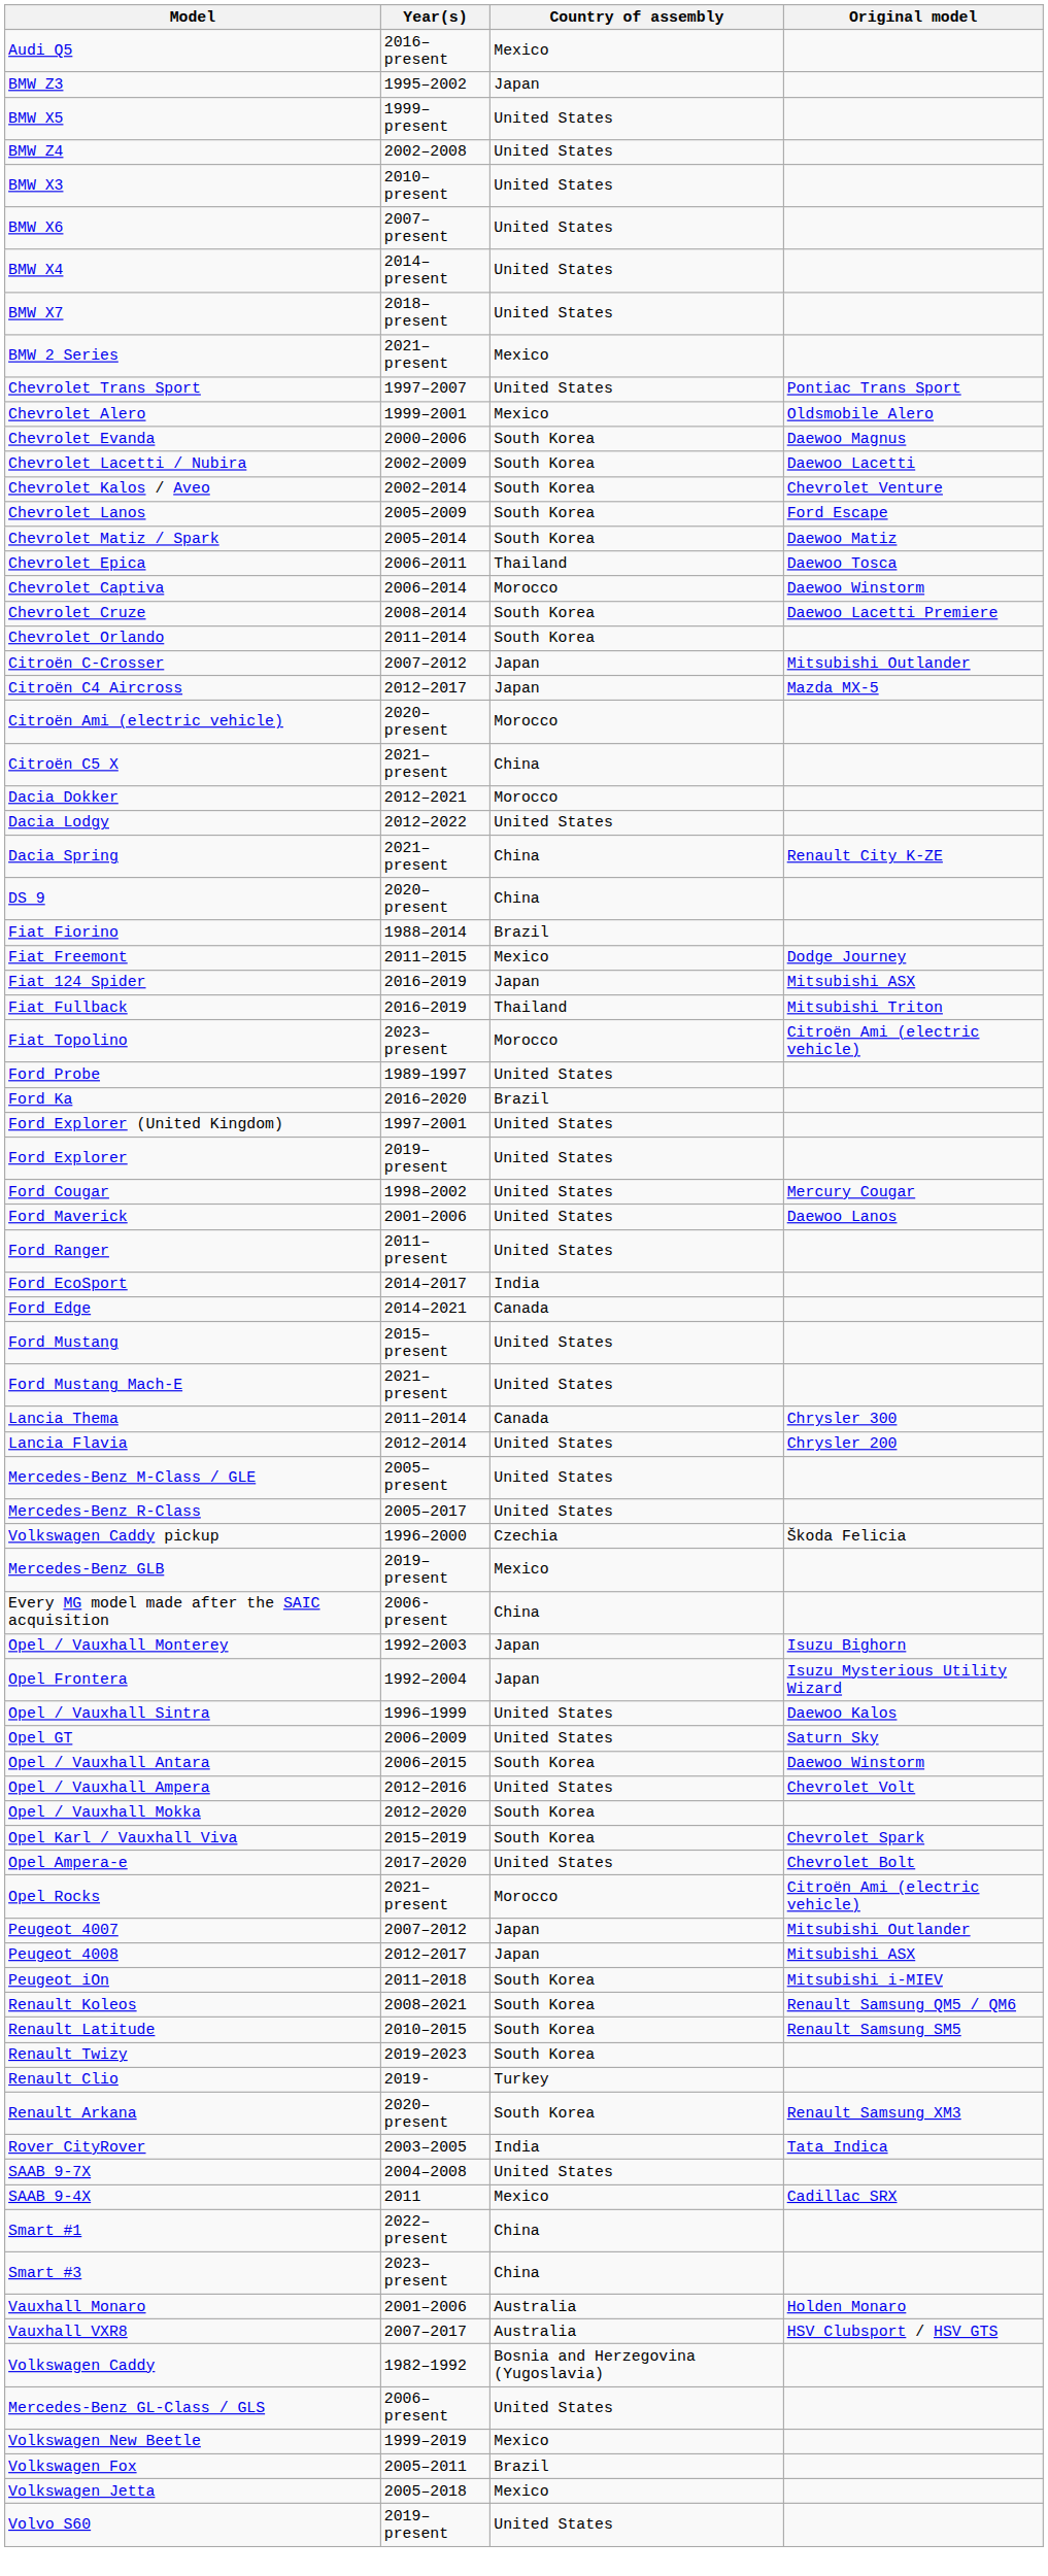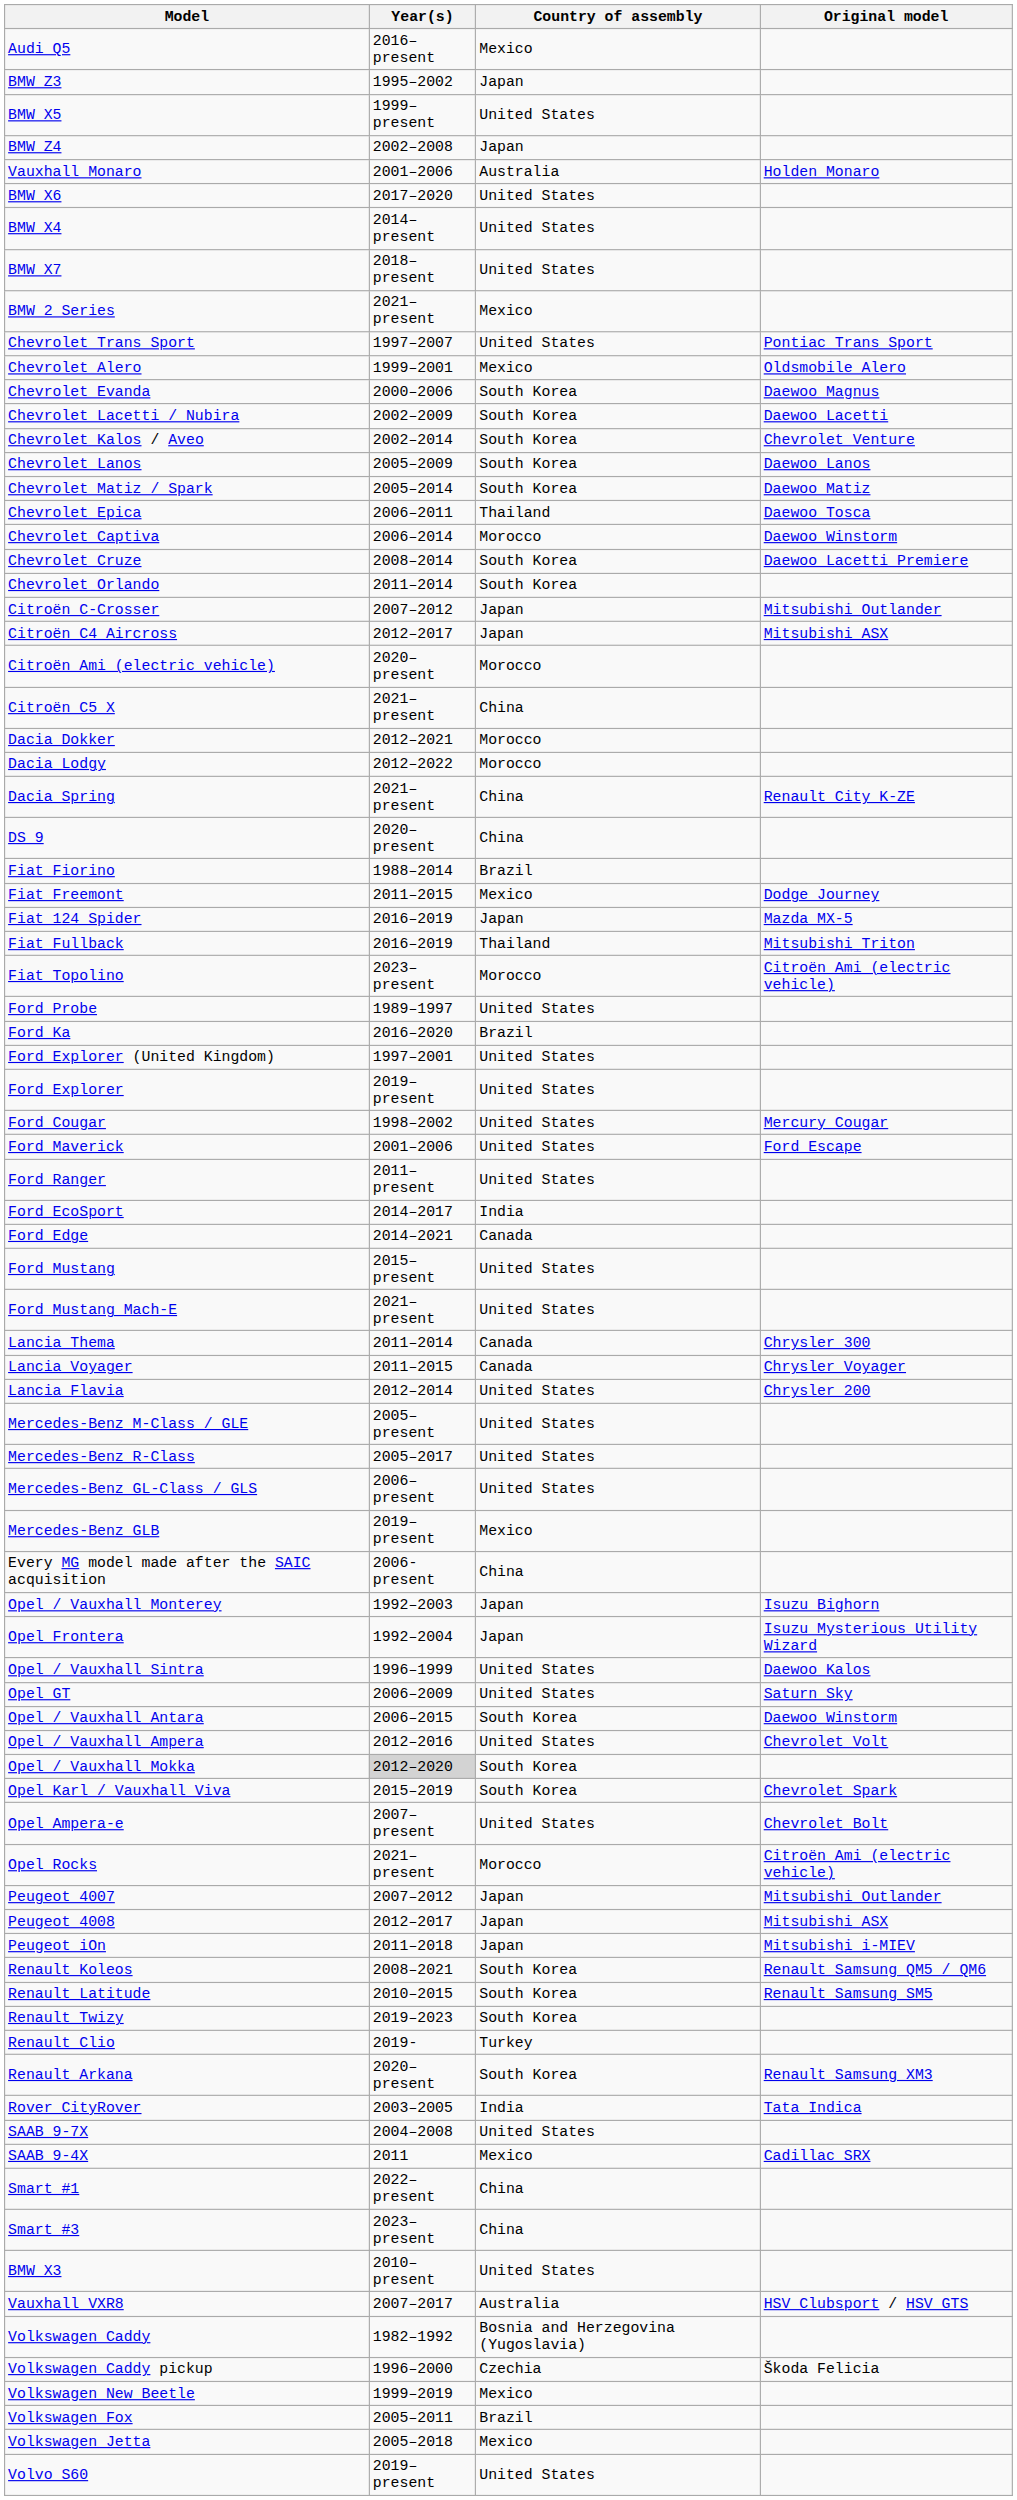BMW Z4 | Country of assembly: United States -> Japan
rows swapped: BMW X3 <-> Vauxhall Monaro
BMW X6 | Year(s): 2007–present -> 2017–2020
Chevrolet Lanos | Original model: Ford Escape -> Daewoo Lanos
Citroën C4 Aircross | Original model: Mazda MX-5 -> Mitsubishi ASX
Dacia Lodgy | Country of assembly: United States -> Morocco
Fiat 124 Spider | Original model: Mitsubishi ASX -> Mazda MX-5
Ford Maverick | Original model: Daewoo Lanos -> Ford Escape
+ row: Lancia Voyager | 2011–2015 | Canada | Chrysler Voyager
rows swapped: Mercedes-Benz GL-Class / GLS <-> Volkswagen Caddy pickup
Opel / Vauxhall Mokka | Year(s): no background -> lightgrey background
Opel Ampera-e | Year(s): 2017–2020 -> 2007–present
Peugeot iOn | Country of assembly: South Korea -> Japan
